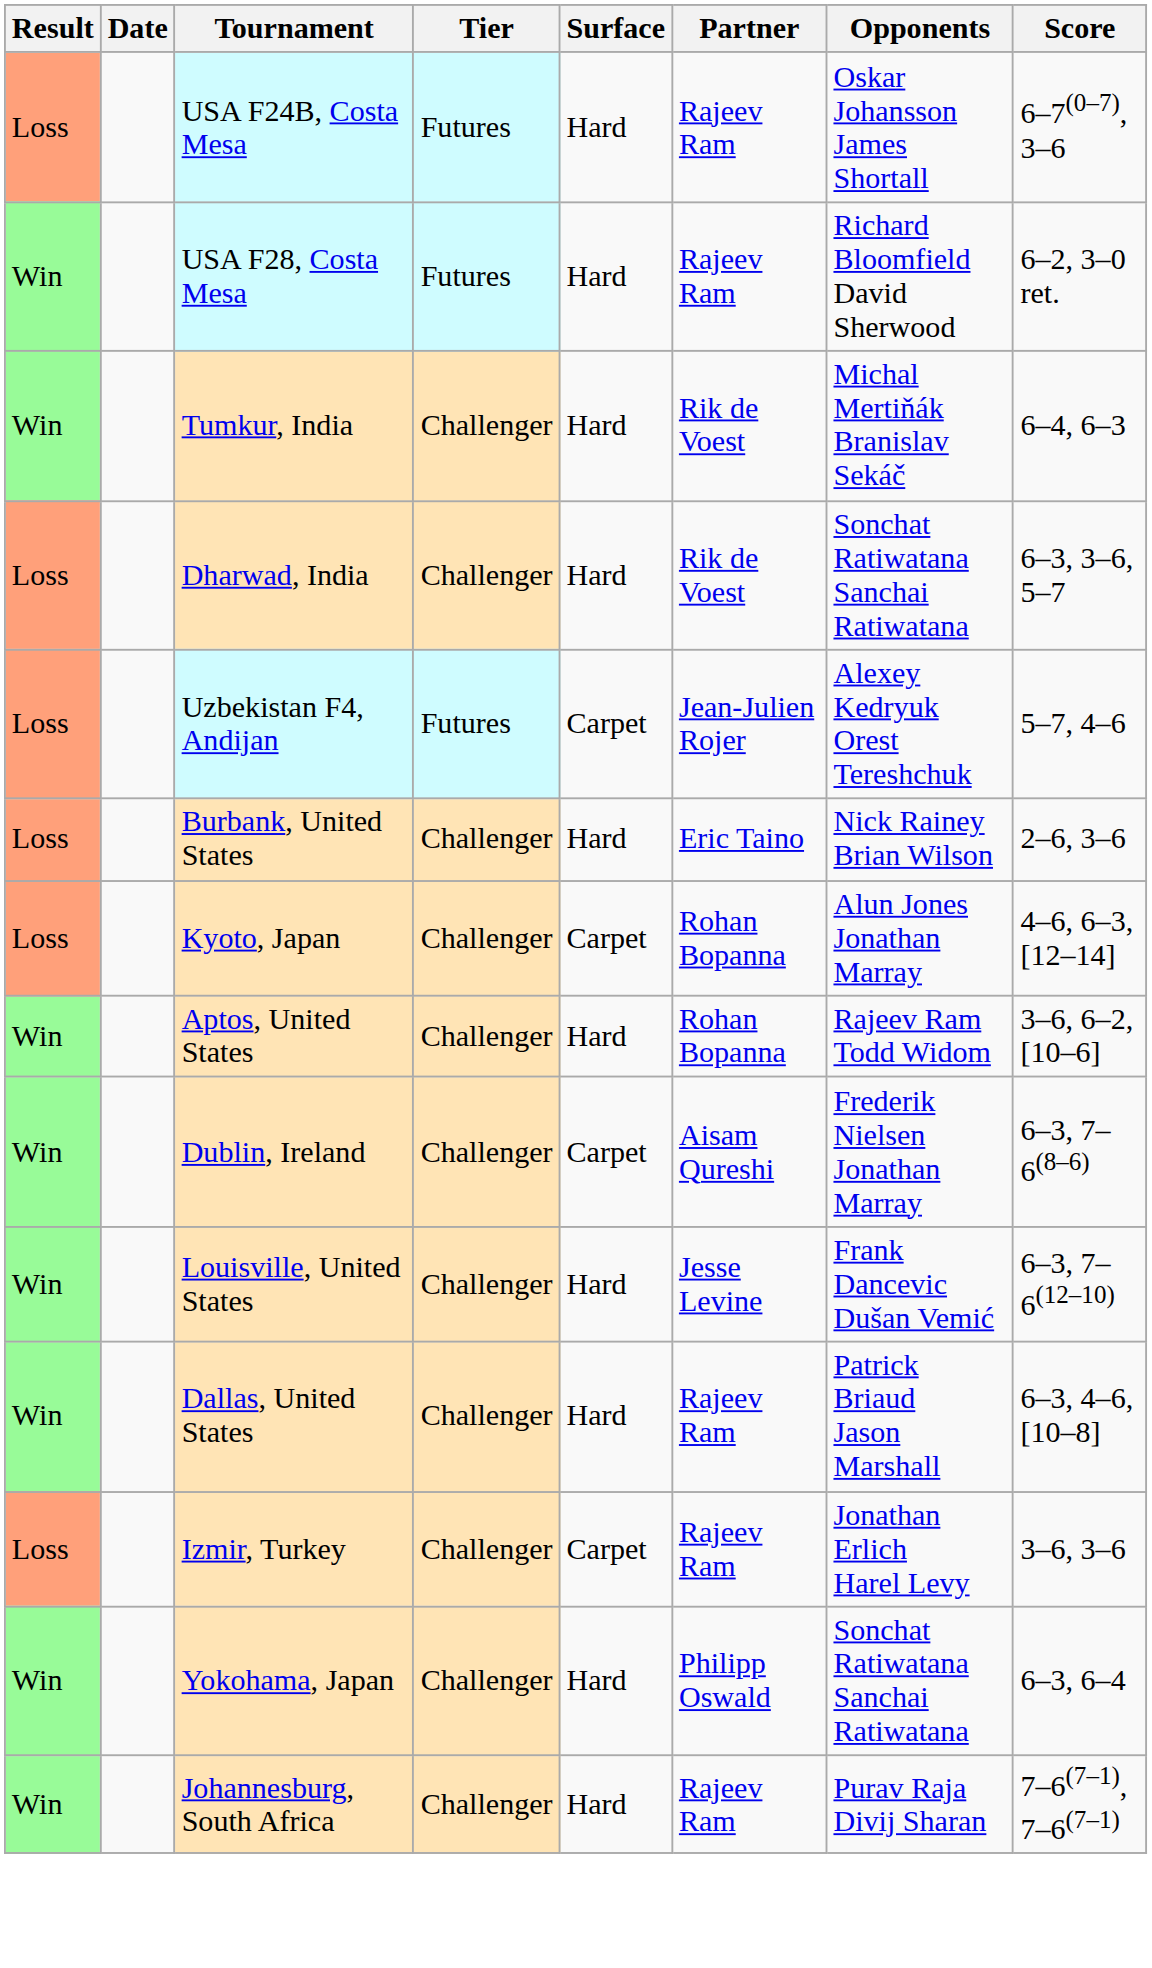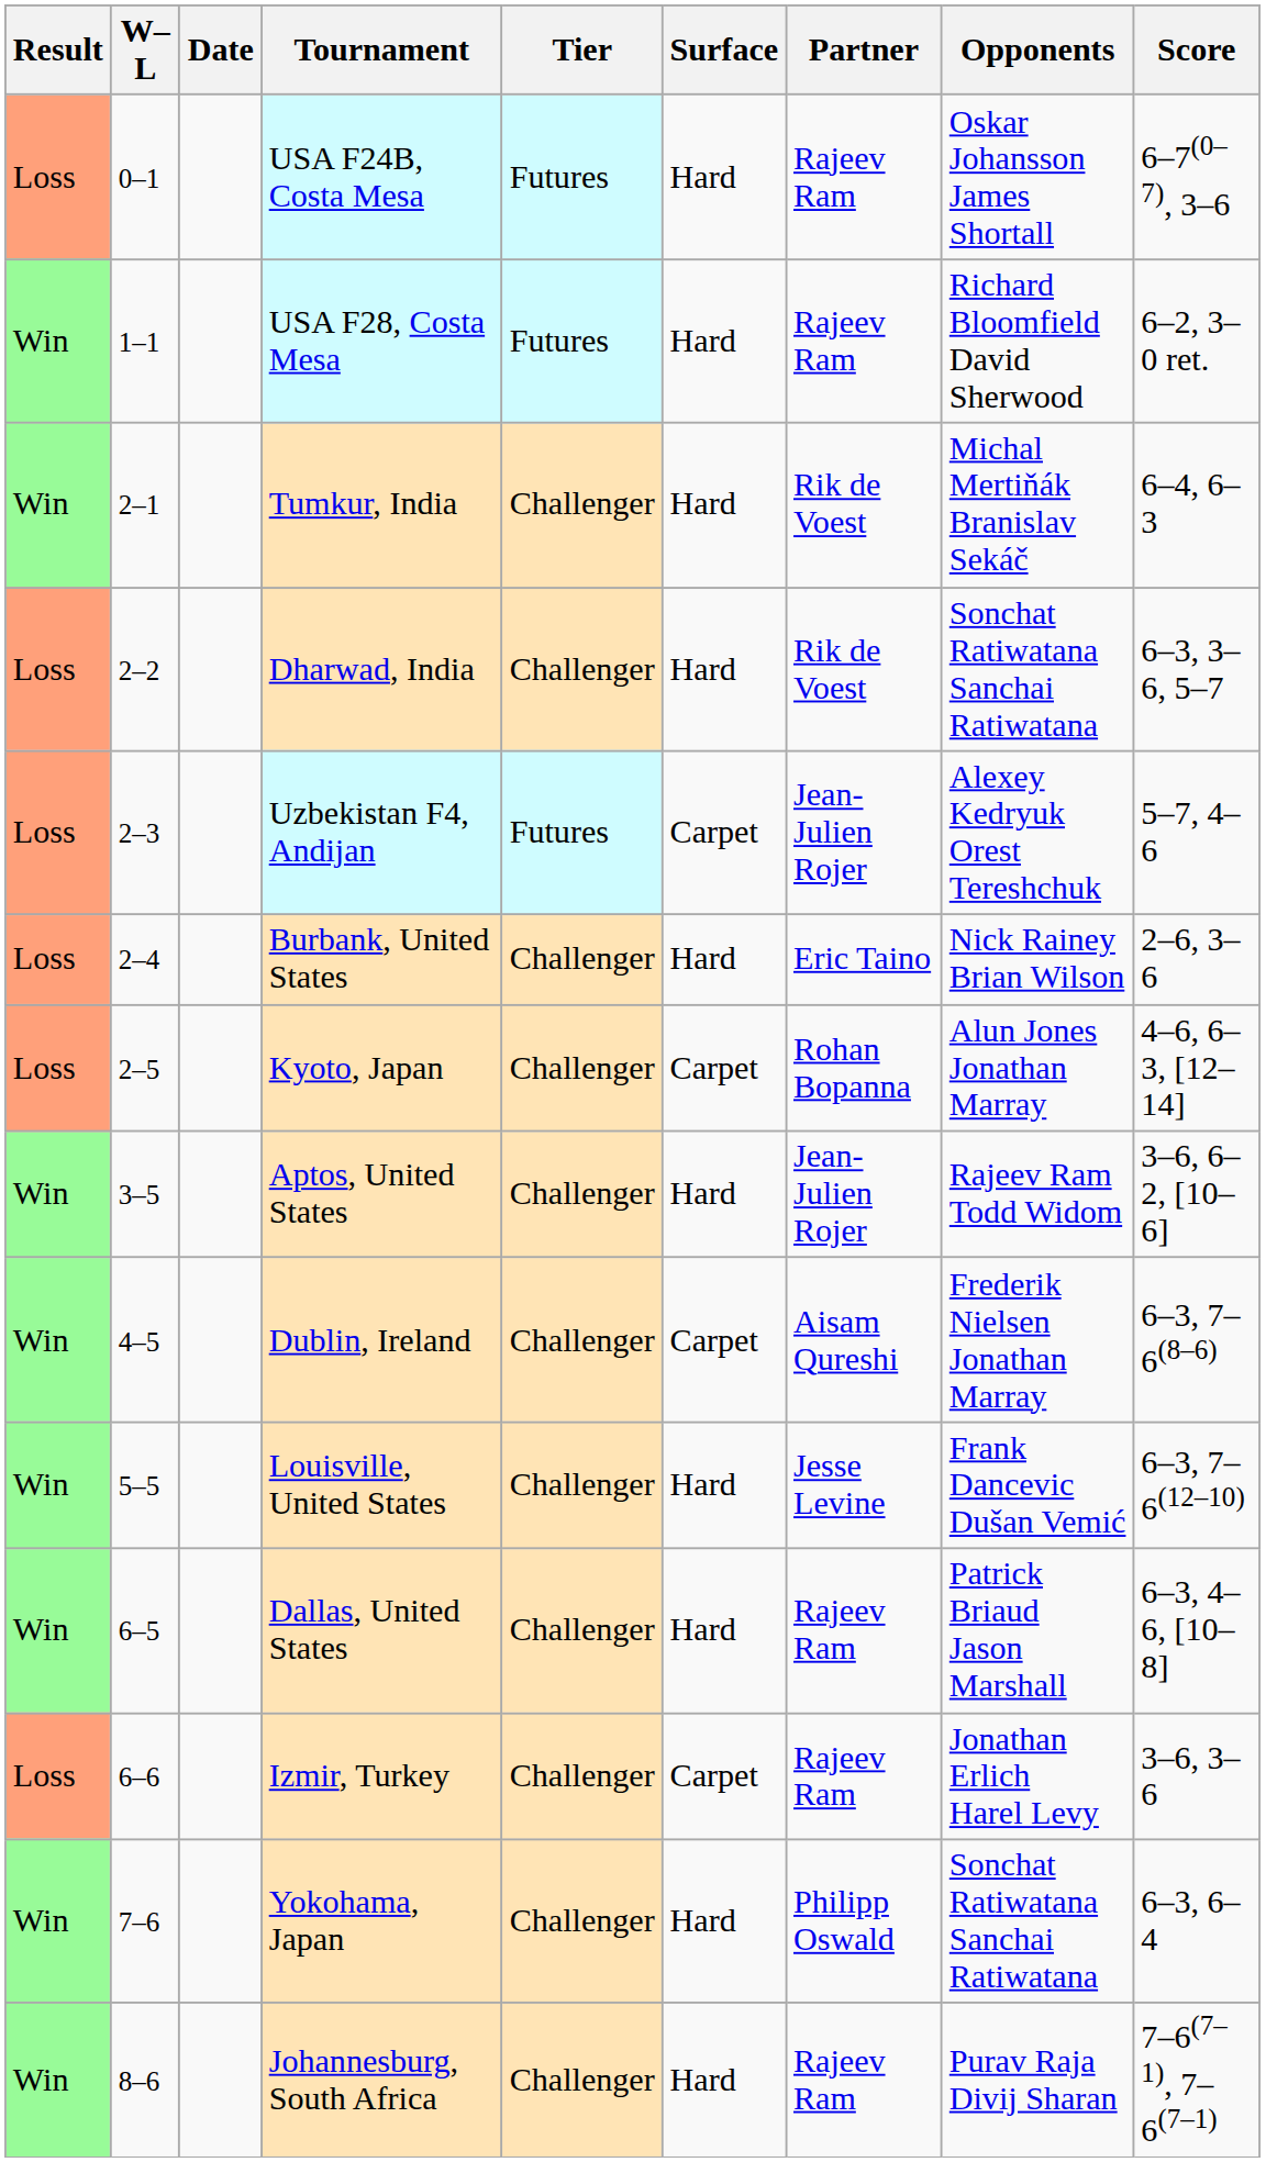+ column: W–L | 0–1 | 1–1 | 2–1 | 2–2 | 2–3 | 2–4 | 2–5 | 3–5 | 4–5 | 5–5 | 6–5 | 6–6 | 7–6 | 8–6
Aptos, United States | Partner: Rohan Bopanna -> Jean-Julien Rojer
